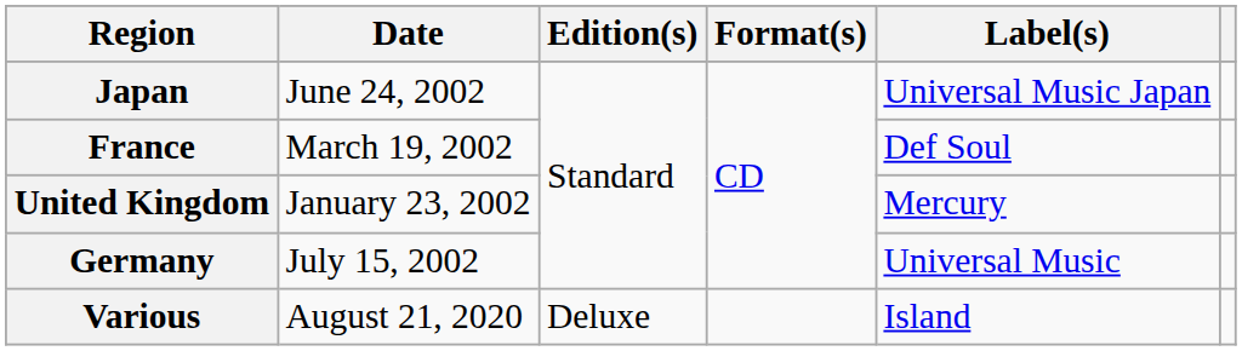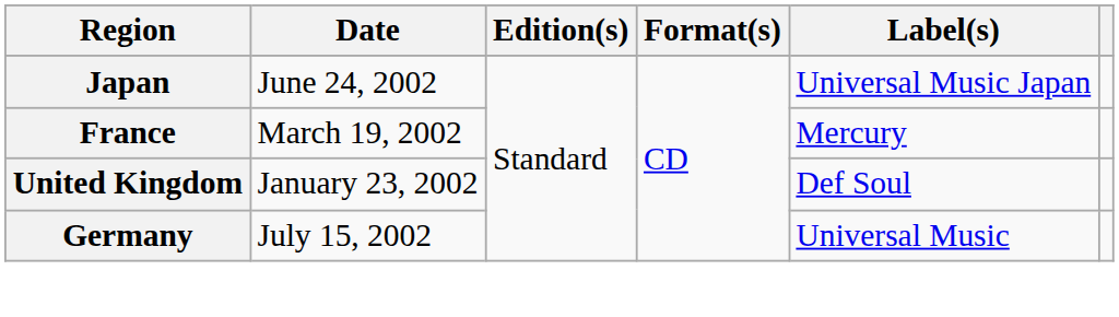France | Label(s): Def Soul -> Mercury
United Kingdom | Label(s): Mercury -> Def Soul
- row: Various | August 21, 2020 | Deluxe | Island
